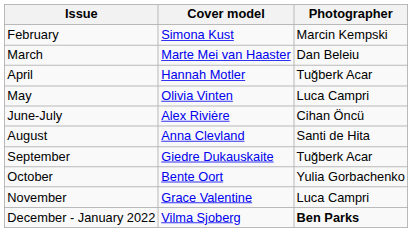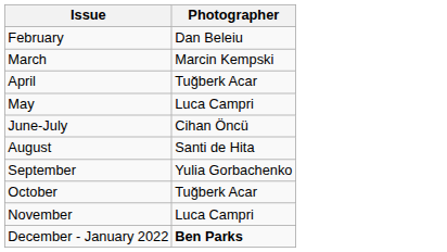- column: Cover model | Simona Kust | Marte Mei van Haaster | Hannah Motler | Olivia Vinten | Alex Riviėre | Anna Clevland | Giedre Dukauskaite | Bente Oort | Grace Valentine | Vilma Sjoberg
February | Photographer: Marcin Kempski -> Dan Beleiu
March | Photographer: Dan Beleiu -> Marcin Kempski
September | Photographer: Tuğberk Acar -> Yulia Gorbachenko
October | Photographer: Yulia Gorbachenko -> Tuğberk Acar
